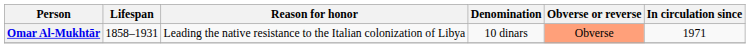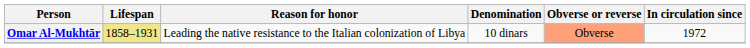Omar Al-Mukhtār | Lifespan: no background -> khaki background
Omar Al-Mukhtār | In circulation since: 1971 -> 1972
